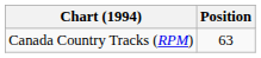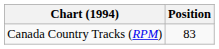Canada Country Tracks (RPM) | Position: 63 -> 83
